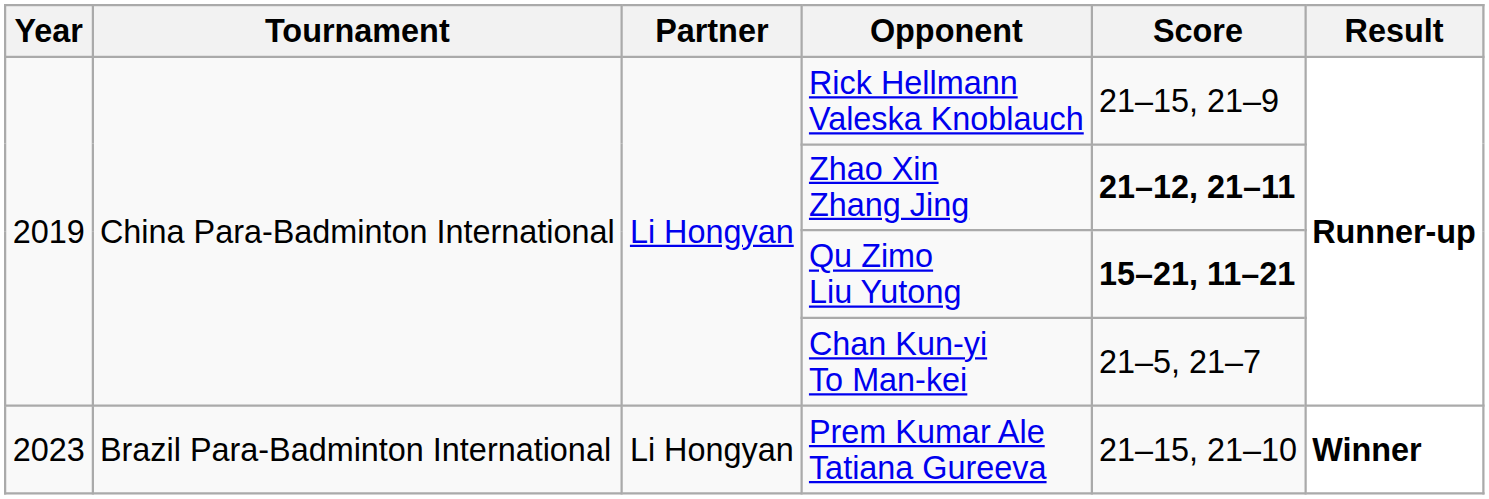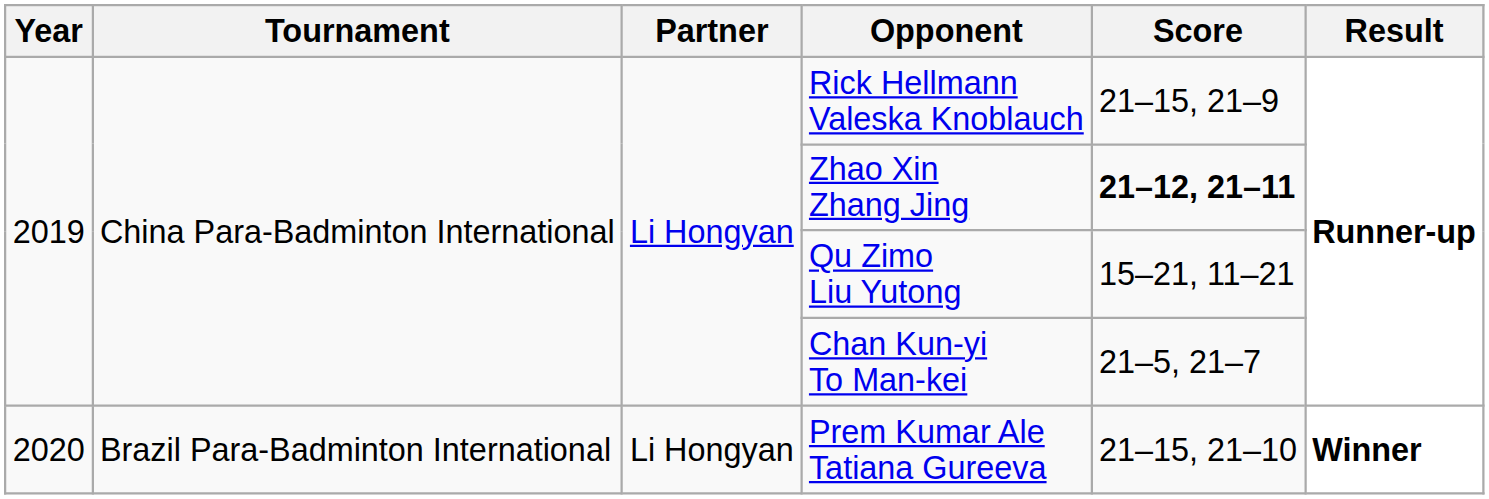Qu Zimo Liu Yutong | Score: bold -> normal
Prem Kumar Ale Tatiana Gureeva | Year: 2023 -> 2020
